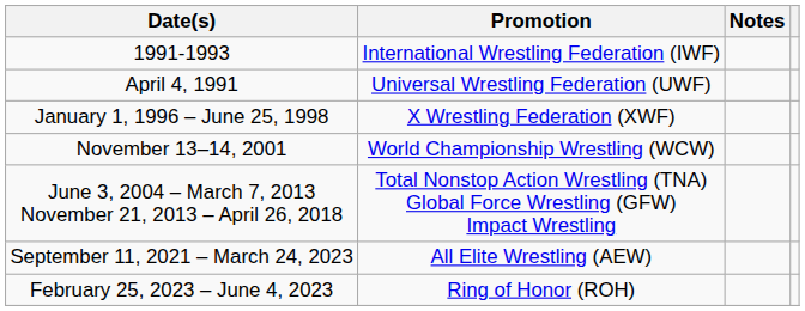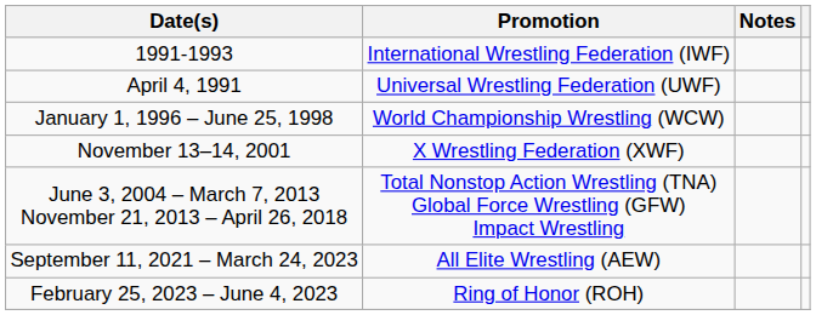January 1, 1996 – June 25, 1998 | Promotion: X Wrestling Federation (XWF) -> World Championship Wrestling (WCW)
November 13–14, 2001 | Promotion: World Championship Wrestling (WCW) -> X Wrestling Federation (XWF)
